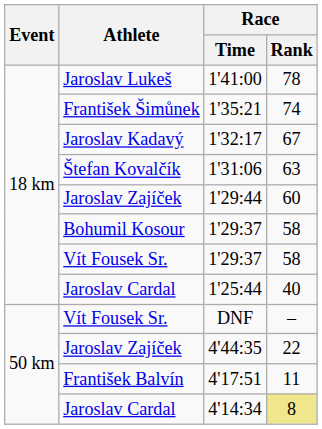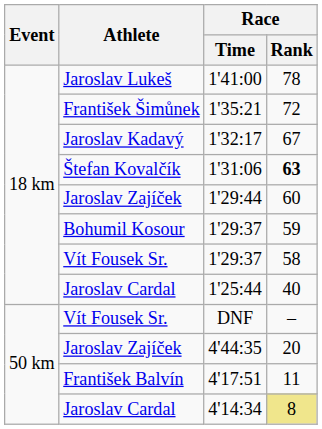1'35:21 | Race / Rank: 74 -> 72
1'31:06 | Race / Rank: normal -> bold
Bohumil Kosour / 1'29:37 | Race / Rank: 58 -> 59
4'44:35 | Race / Rank: 22 -> 20
